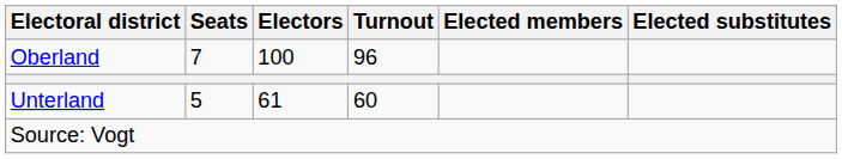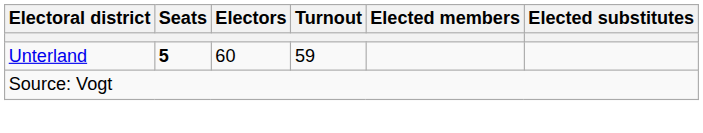- row: Oberland | 7 | 100 | 96
Unterland | Seats: normal -> bold
Unterland | Electors: 61 -> 60
Unterland | Turnout: 60 -> 59
